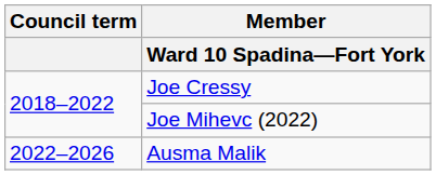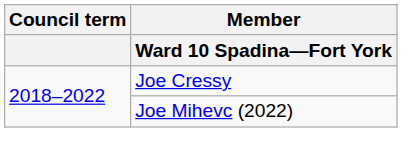- row: 2022–2026 | Ausma Malik
